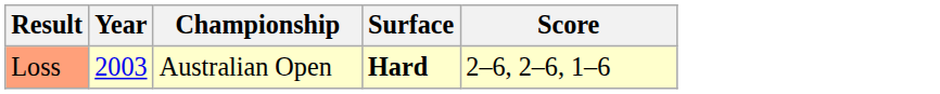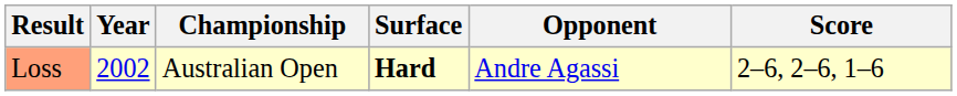+ column: Opponent | Andre Agassi
Loss | Year: 2003 -> 2002
